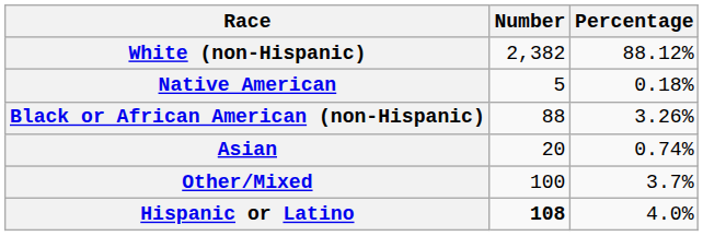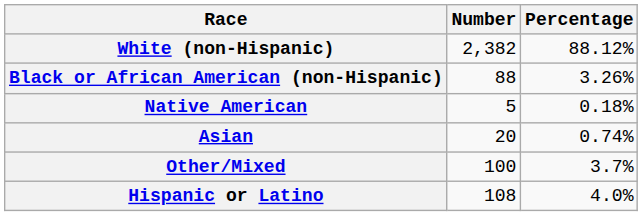rows swapped: Black or African American (non-Hispanic) <-> Native American
Hispanic or Latino | Number: bold -> normal
